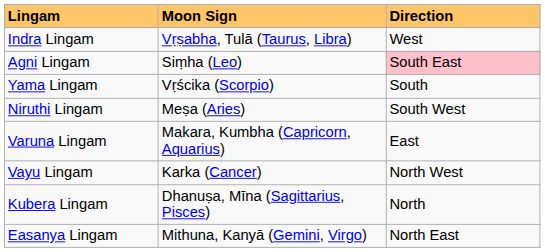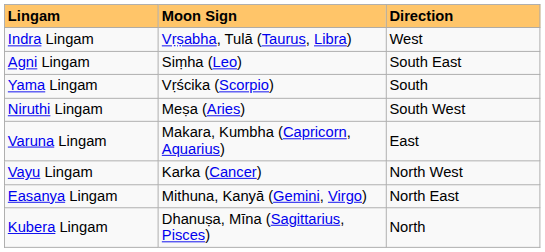Agni Lingam | Direction: pink background -> no background
rows swapped: Kubera Lingam <-> Easanya Lingam
